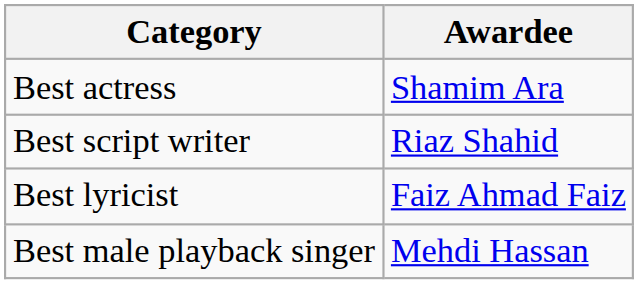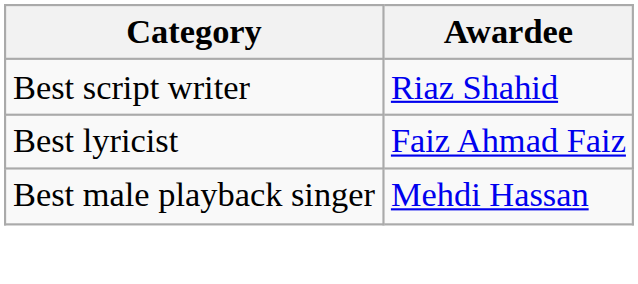- row: Best actress | Shamim Ara
